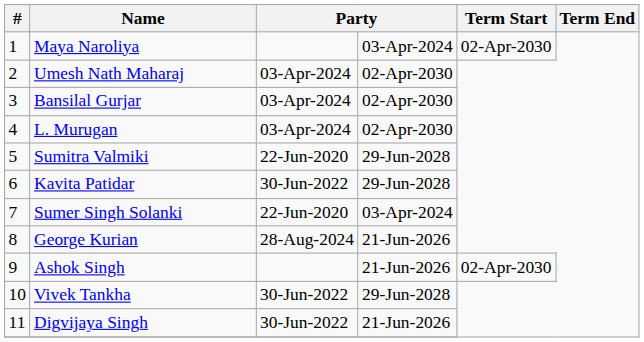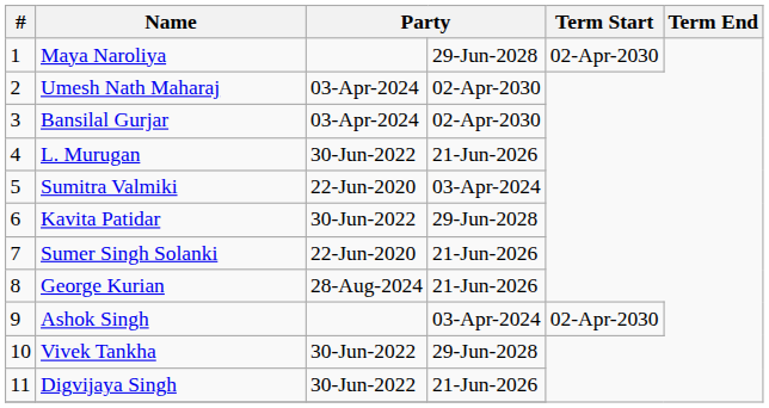Maya Naroliya | column 4: 03-Apr-2024 -> 29-Jun-2028
L. Murugan | column 3: 03-Apr-2024 -> 30-Jun-2022
L. Murugan | column 4: 02-Apr-2030 -> 21-Jun-2026
Sumitra Valmiki | column 4: 29-Jun-2028 -> 03-Apr-2024
Sumer Singh Solanki | column 4: 03-Apr-2024 -> 21-Jun-2026
Ashok Singh | column 4: 21-Jun-2026 -> 03-Apr-2024
